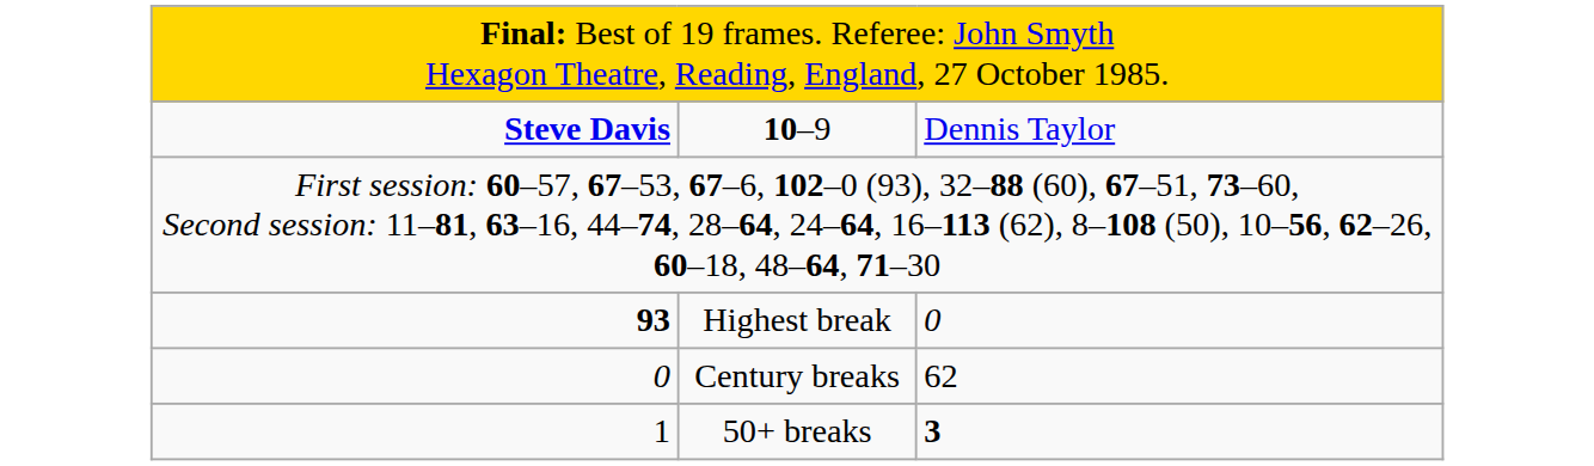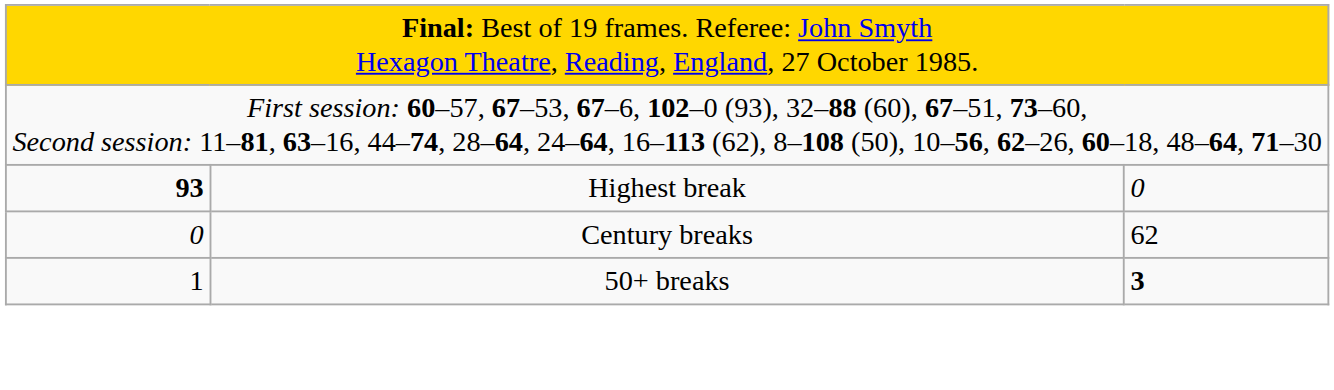- row: Steve Davis | 10–9 | Dennis Taylor
